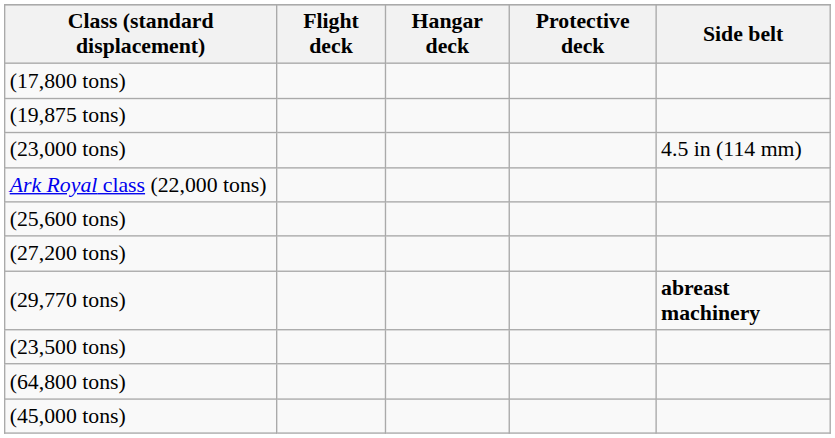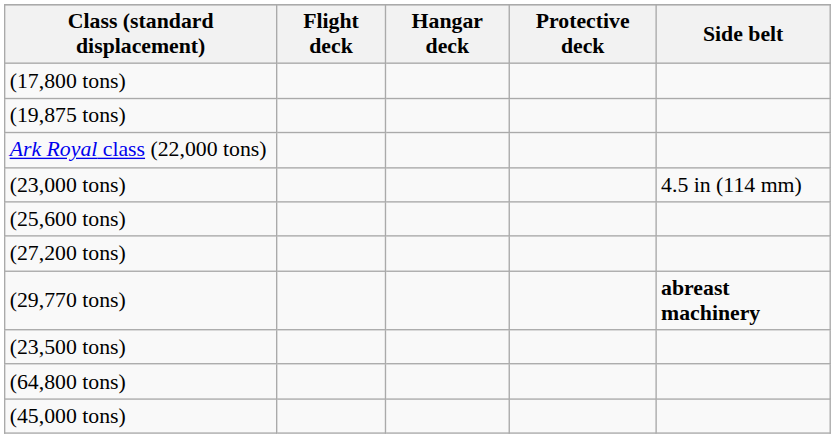rows swapped: Ark Royal class (22,000 tons) <-> (23,000 tons)
